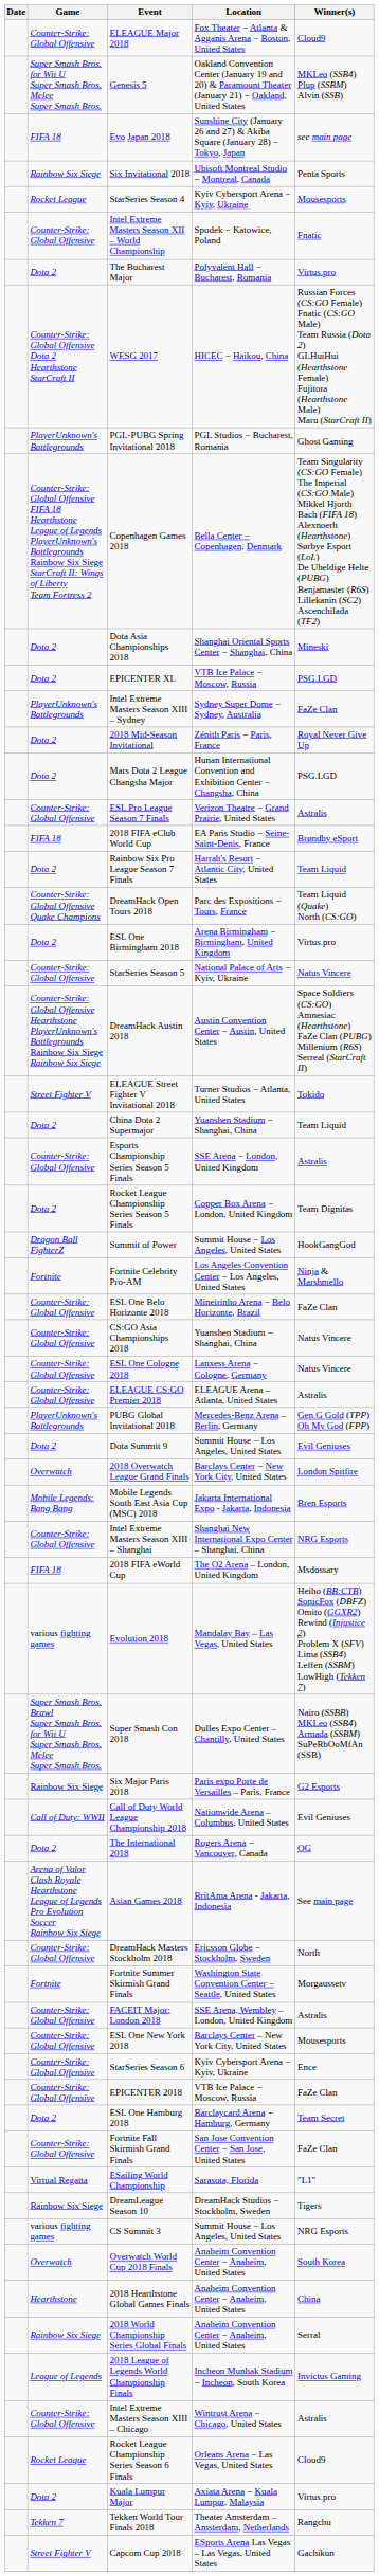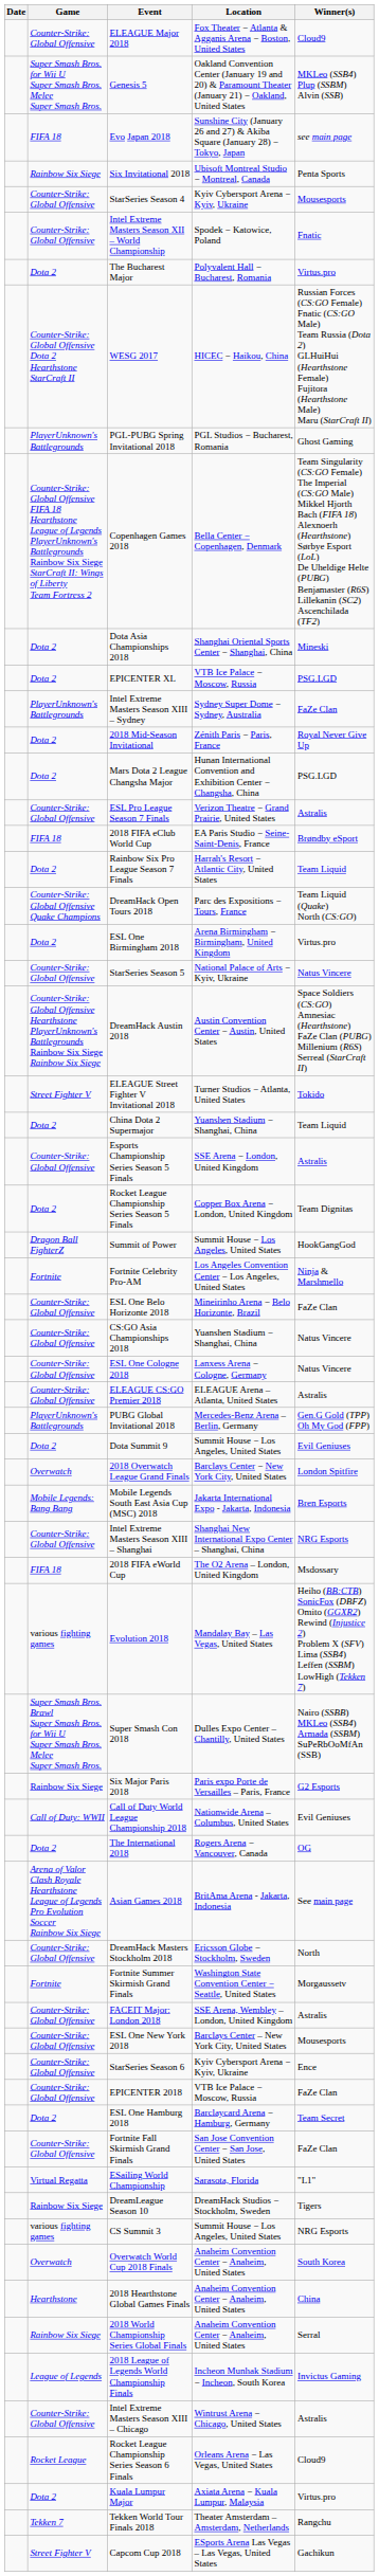StarSeries Season 4 | Game: Rocket League -> Counter-Strike: Global Offensive
